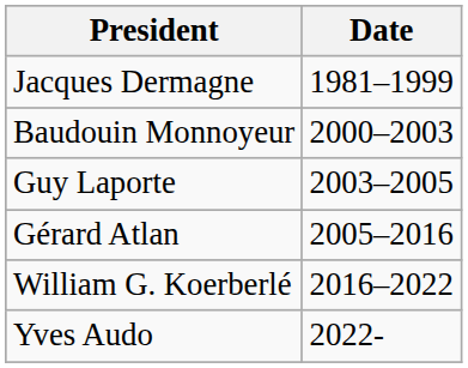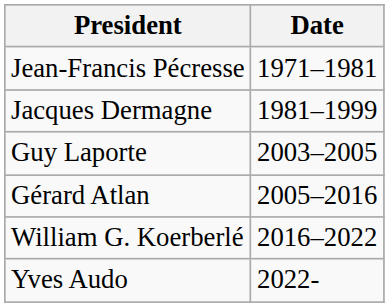+ row: Jean-Francis Pécresse | 1971–1981
- row: Baudouin Monnoyeur | 2000–2003
